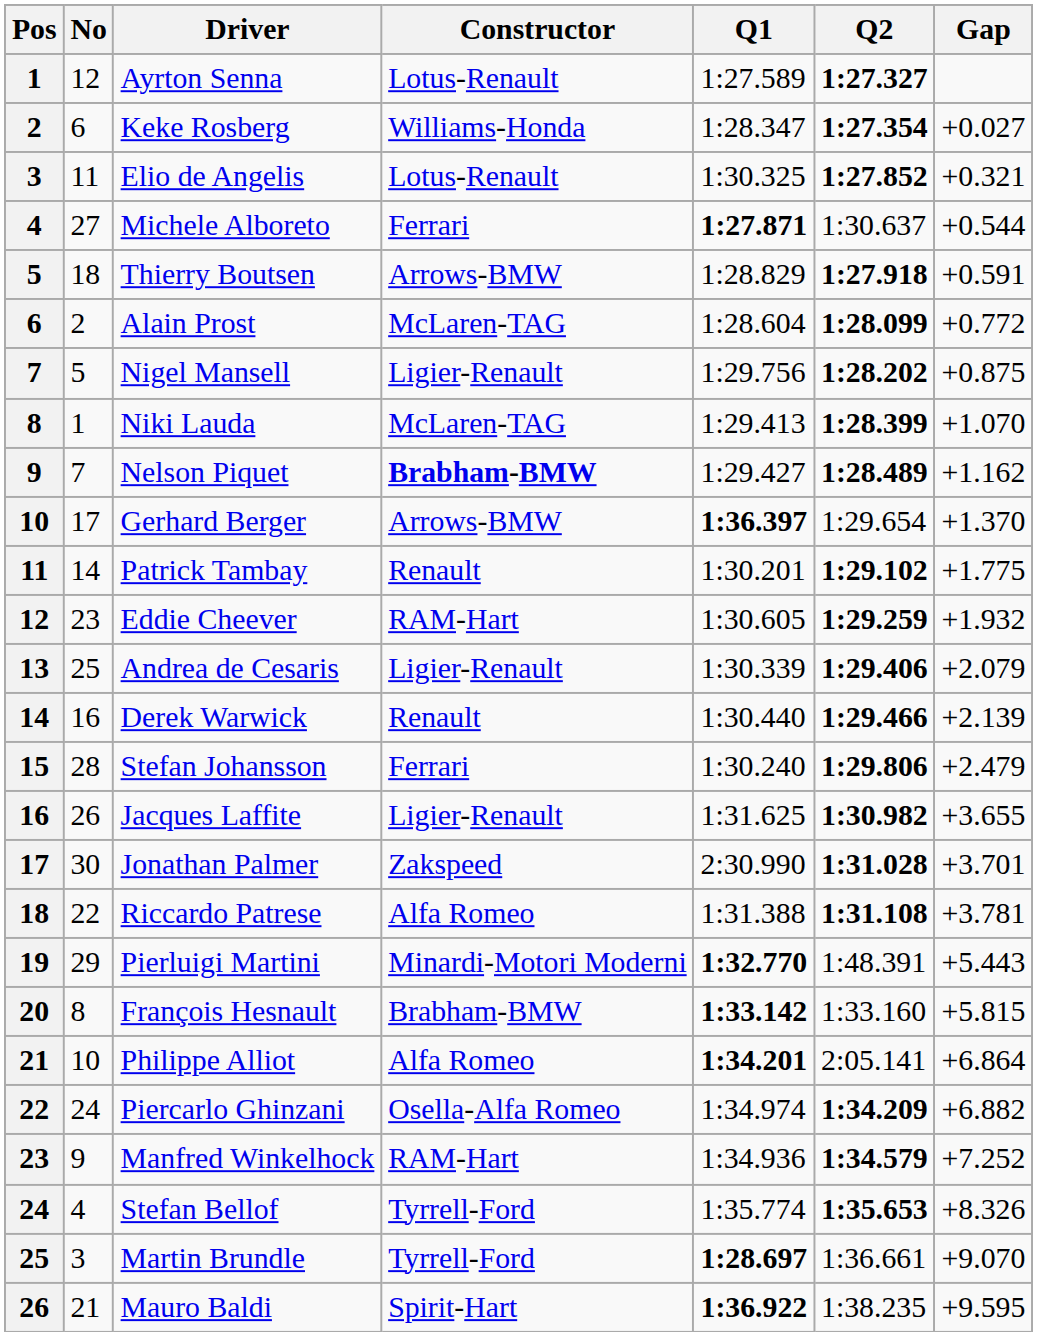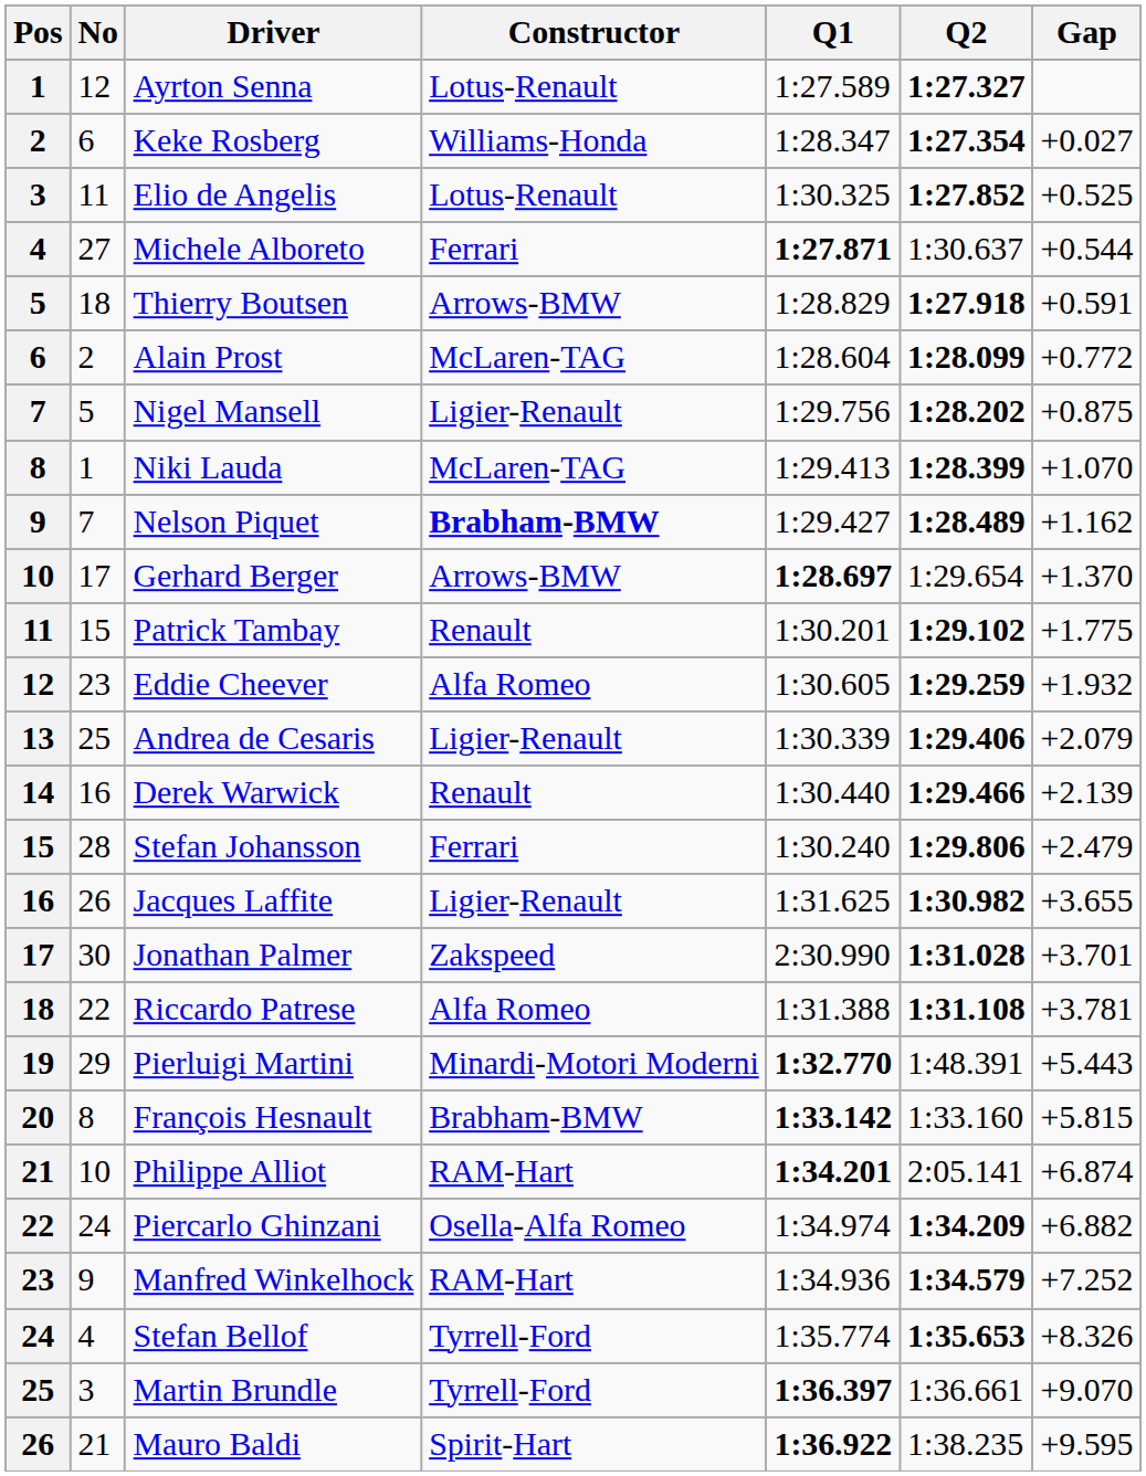Elio de Angelis | Gap: +0.321 -> +0.525
Gerhard Berger | Q1: 1:36.397 -> 1:28.697
Patrick Tambay | No: 14 -> 15
Eddie Cheever | Constructor: RAM-Hart -> Alfa Romeo
Philippe Alliot | Constructor: Alfa Romeo -> RAM-Hart
Philippe Alliot | Gap: +6.864 -> +6.874
Martin Brundle | Q1: 1:28.697 -> 1:36.397
